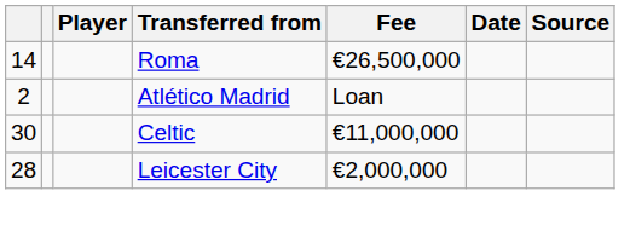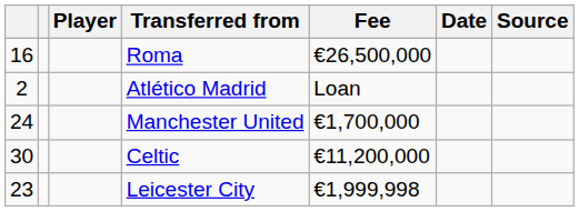Roma | column 1: 14 -> 16
+ row: 24 | Manchester United | €1,700,000
Celtic | Fee: €11,000,000 -> €11,200,000
Leicester City | column 1: 28 -> 23
Leicester City | Fee: €2,000,000 -> €1,999,998
